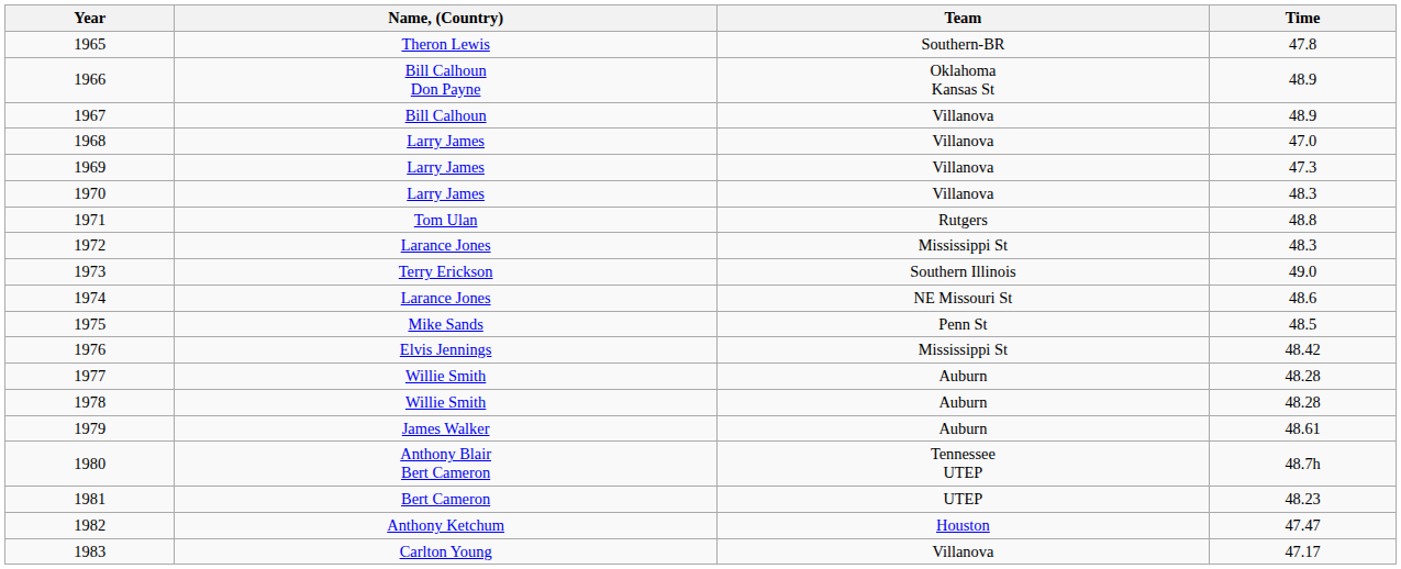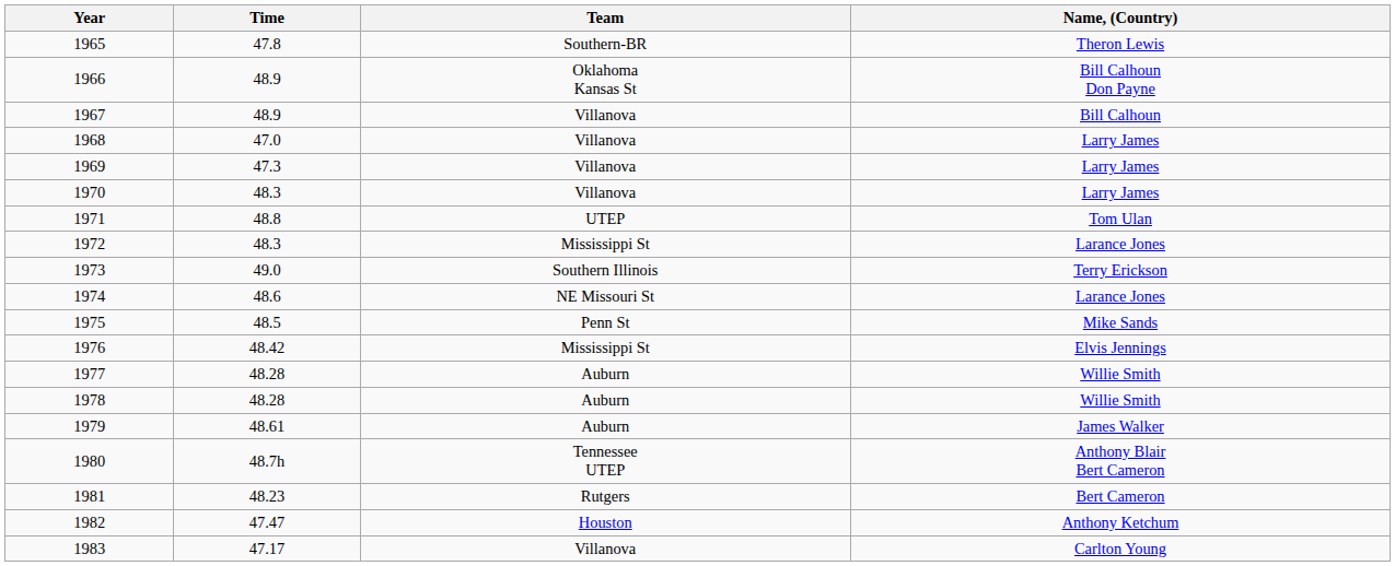columns swapped: Name, (Country) <-> Time
1971 | Team: Rutgers -> UTEP
1981 | Team: UTEP -> Rutgers
